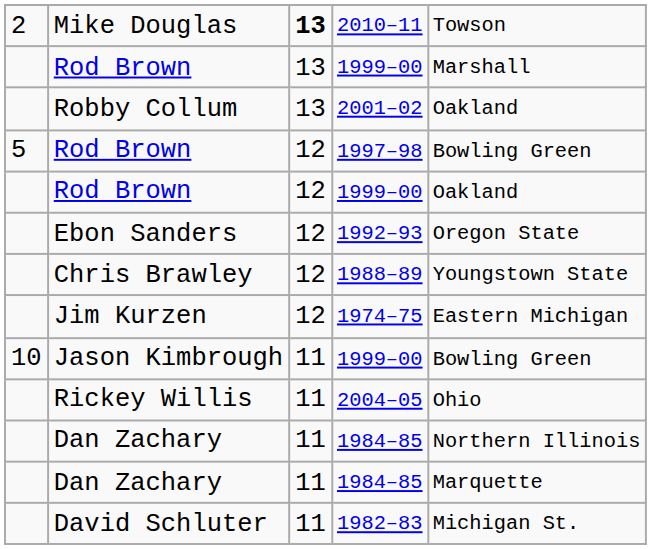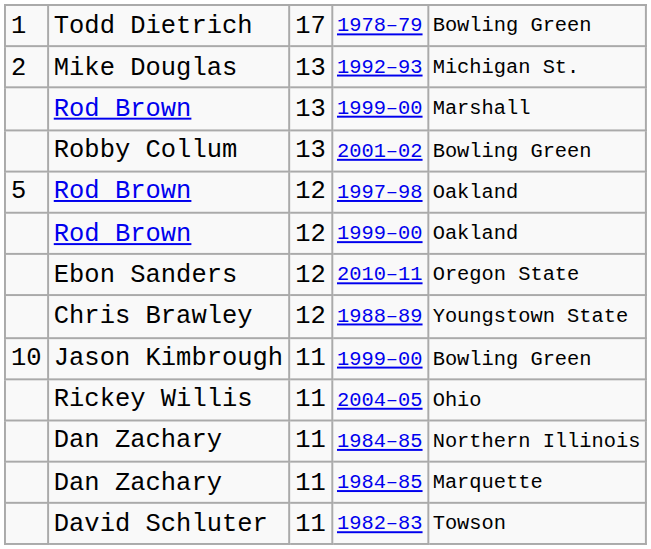+ row: 1 | Todd Dietrich | 17 | 1978–79 | Bowling Green
Mike Douglas | column 3: bold -> normal
Mike Douglas | column 4: 2010–11 -> 1992–93
Mike Douglas | column 5: Towson -> Michigan St.
Robby Collum | column 5: Oakland -> Bowling Green
5 / Rod Brown | column 5: Bowling Green -> Oakland
Ebon Sanders | column 4: 1992–93 -> 2010–11
- row: Jim Kurzen | 12 | 1974–75 | Eastern Michigan
David Schluter | column 5: Michigan St. -> Towson
